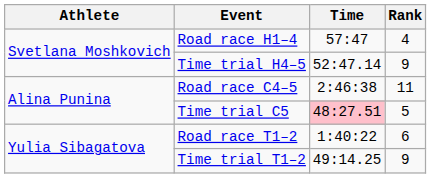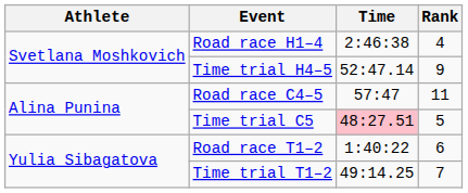Road race H1–4 | Time: 57:47 -> 2:46:38
Road race C4–5 | Time: 2:46:38 -> 57:47
Time trial T1–2 | Rank: 9 -> 7
